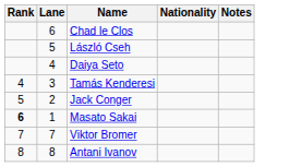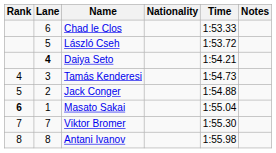+ column: Time | 1:53.33 | 1:53.72 | 1:54.21 | 1:54.73 | 1:54.88 | 1:55.04 | 1:55.30 | 1:55.98
Daiya Seto | Lane: normal -> bold
